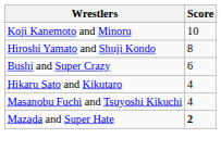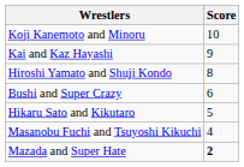+ row: Kai and Kaz Hayashi | 9
Hikaru Sato and Kikutaro | Score: 4 -> 5
